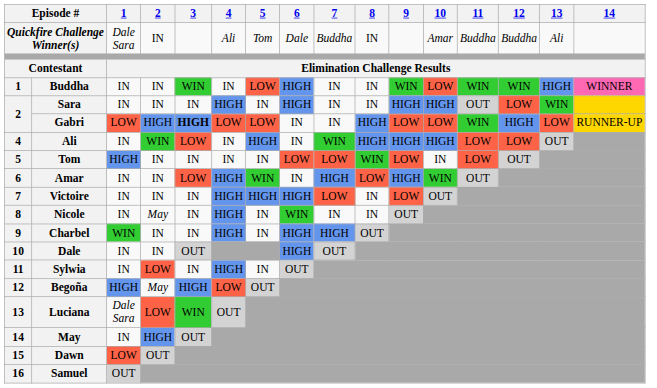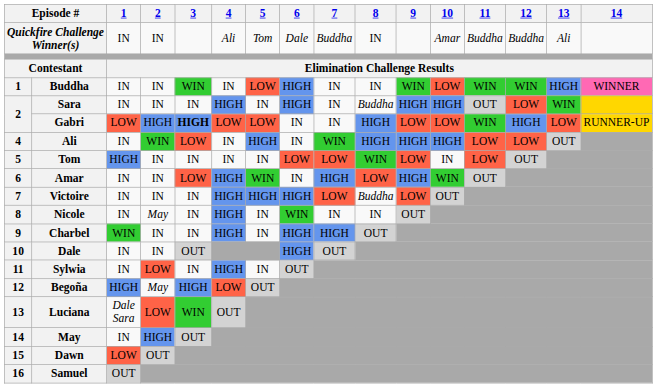Quickfire Challenge Winner(s) | 1: Dale Sara -> IN
Sara | 8: IN -> Buddha
Victoire | 8: IN -> Buddha
